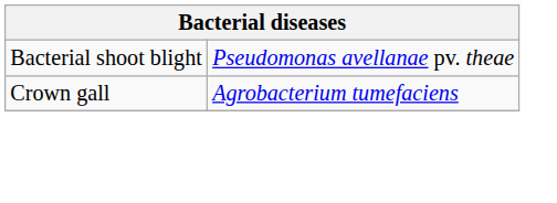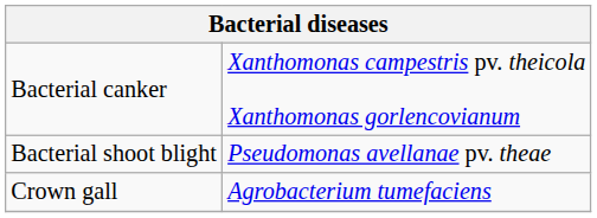+ row: Bacterial canker | Xanthomonas campestris pv. theicola Xanthomonas gorlencovianum
